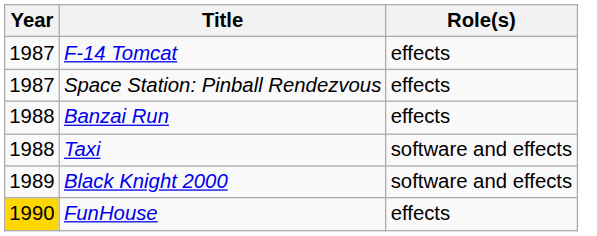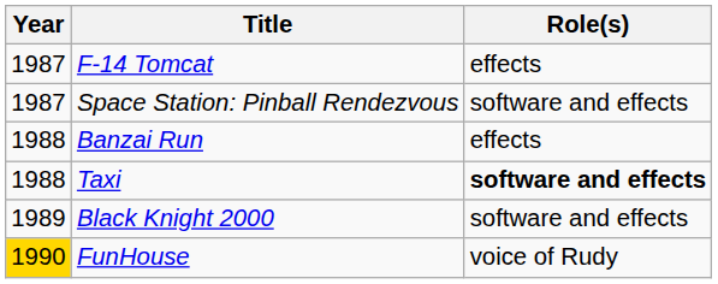Space Station: Pinball Rendezvous | Role(s): effects -> software and effects
Taxi | Role(s): normal -> bold
FunHouse | Role(s): effects -> voice of Rudy
